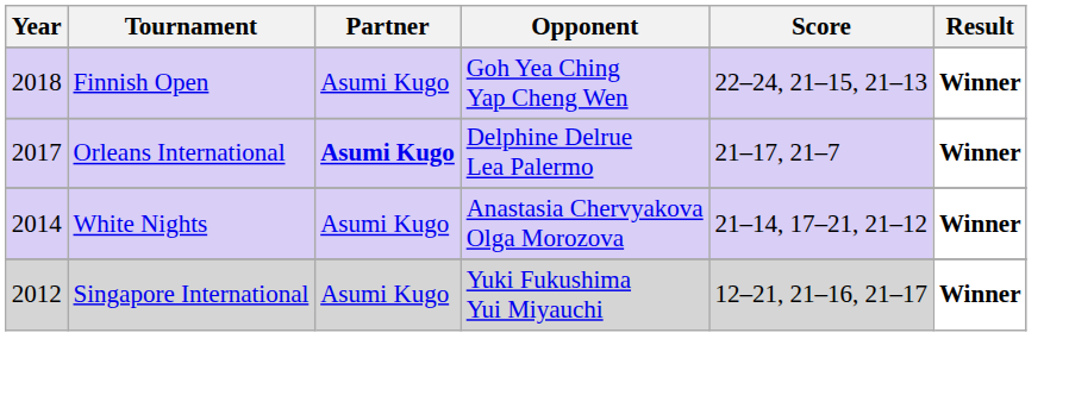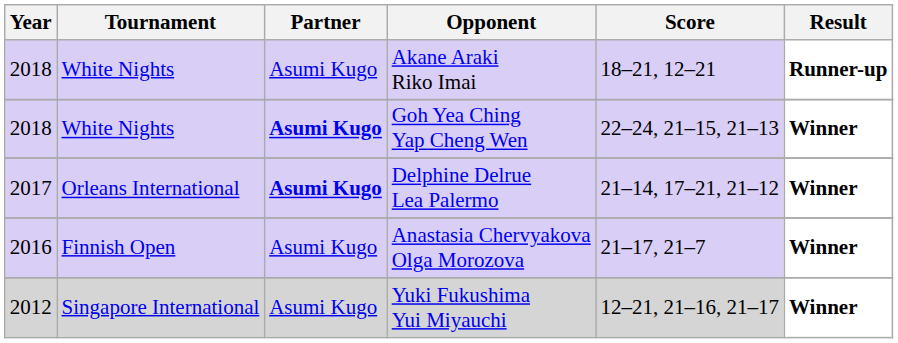+ row: 2018 | White Nights | Asumi Kugo | Akane Araki Riko Imai | 18–21, 12–21 | Runner-up
Goh Yea Ching Yap Cheng Wen | Tournament: Finnish Open -> White Nights
Goh Yea Ching Yap Cheng Wen | Partner: normal -> bold
Delphine Delrue Lea Palermo | Score: 21–17, 21–7 -> 21–14, 17–21, 21–12
Anastasia Chervyakova Olga Morozova | Year: 2014 -> 2016
Anastasia Chervyakova Olga Morozova | Tournament: White Nights -> Finnish Open
Anastasia Chervyakova Olga Morozova | Score: 21–14, 17–21, 21–12 -> 21–17, 21–7
